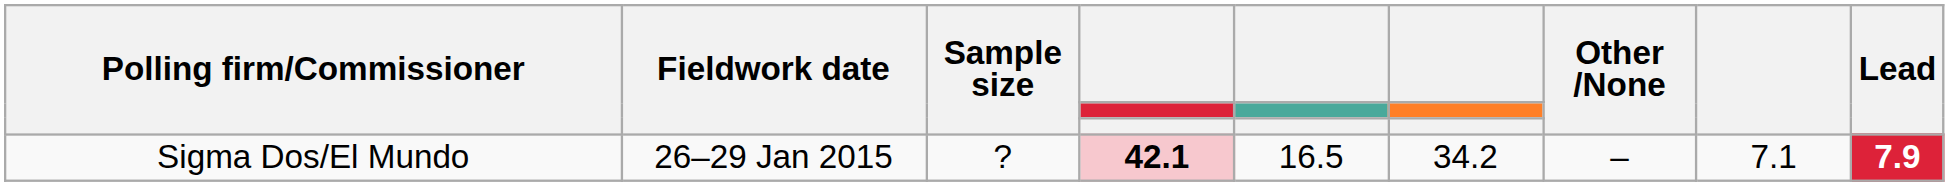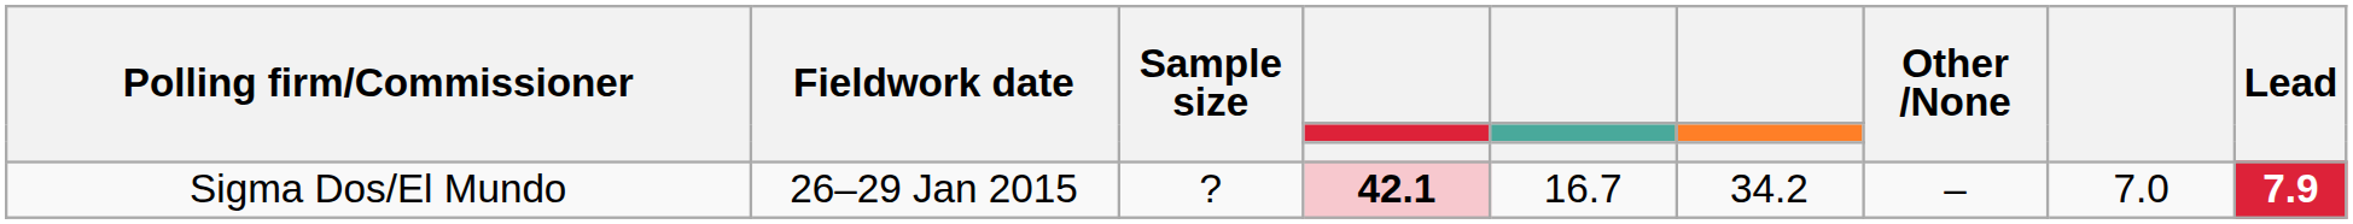Sigma Dos/El Mundo | column 5: 16.5 -> 16.7
Sigma Dos/El Mundo | column 8: 7.1 -> 7.0
